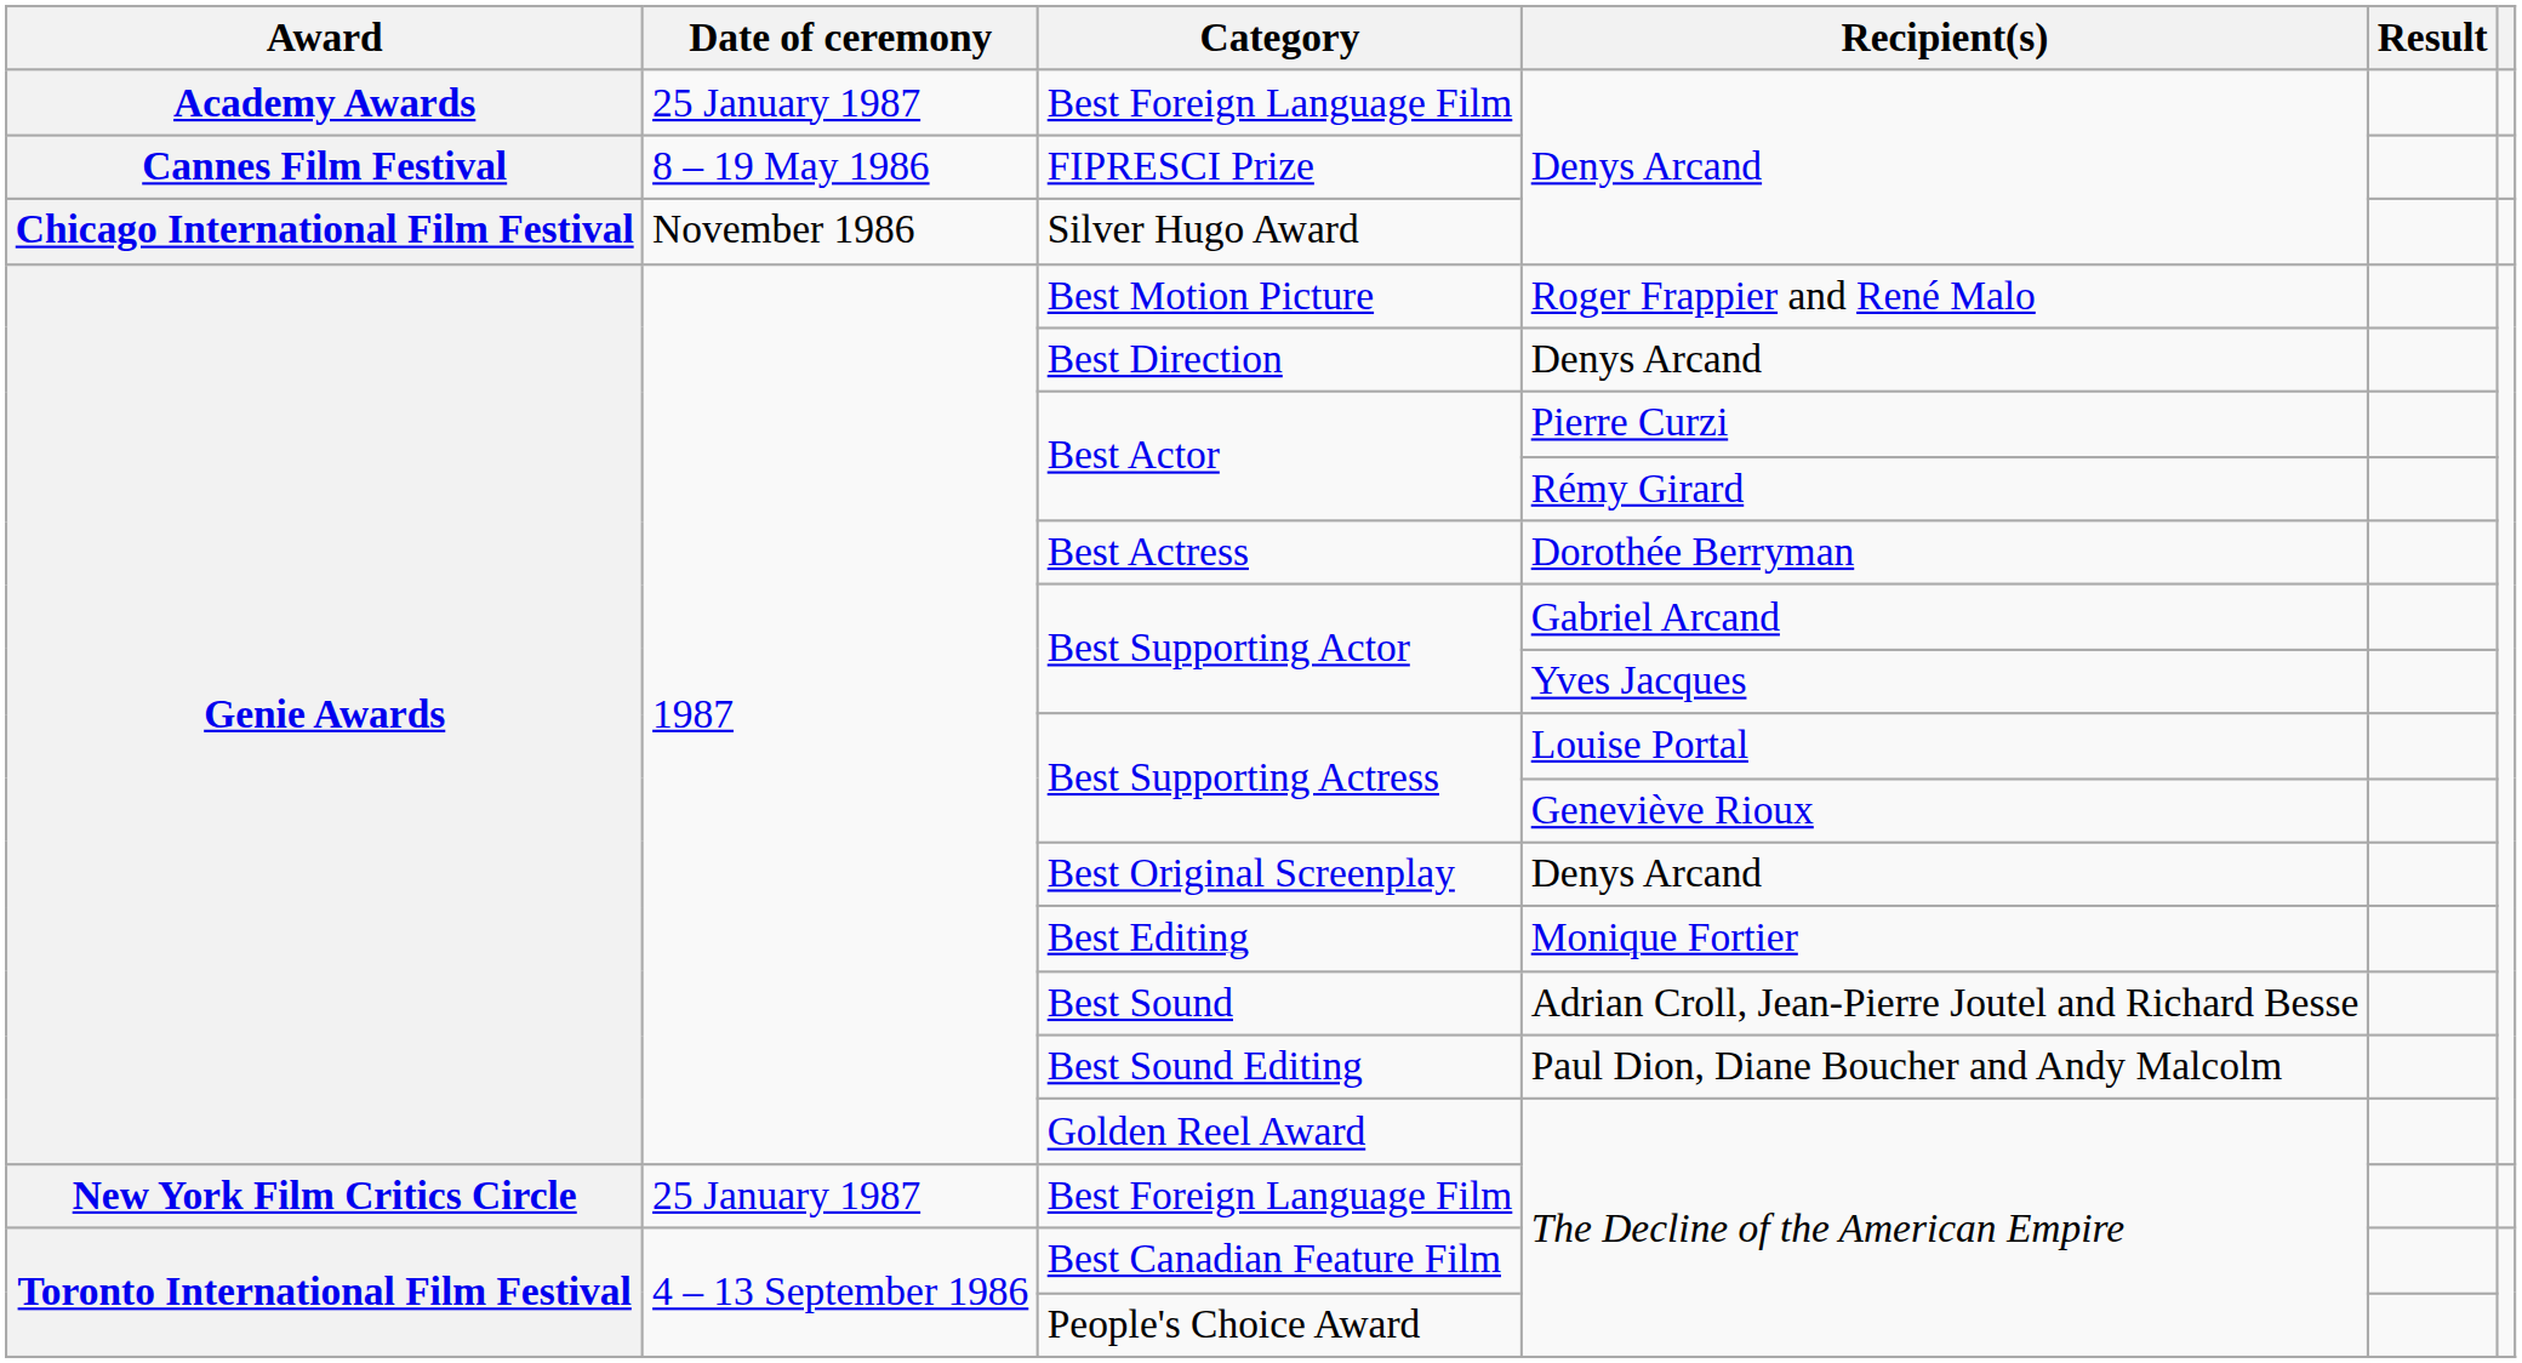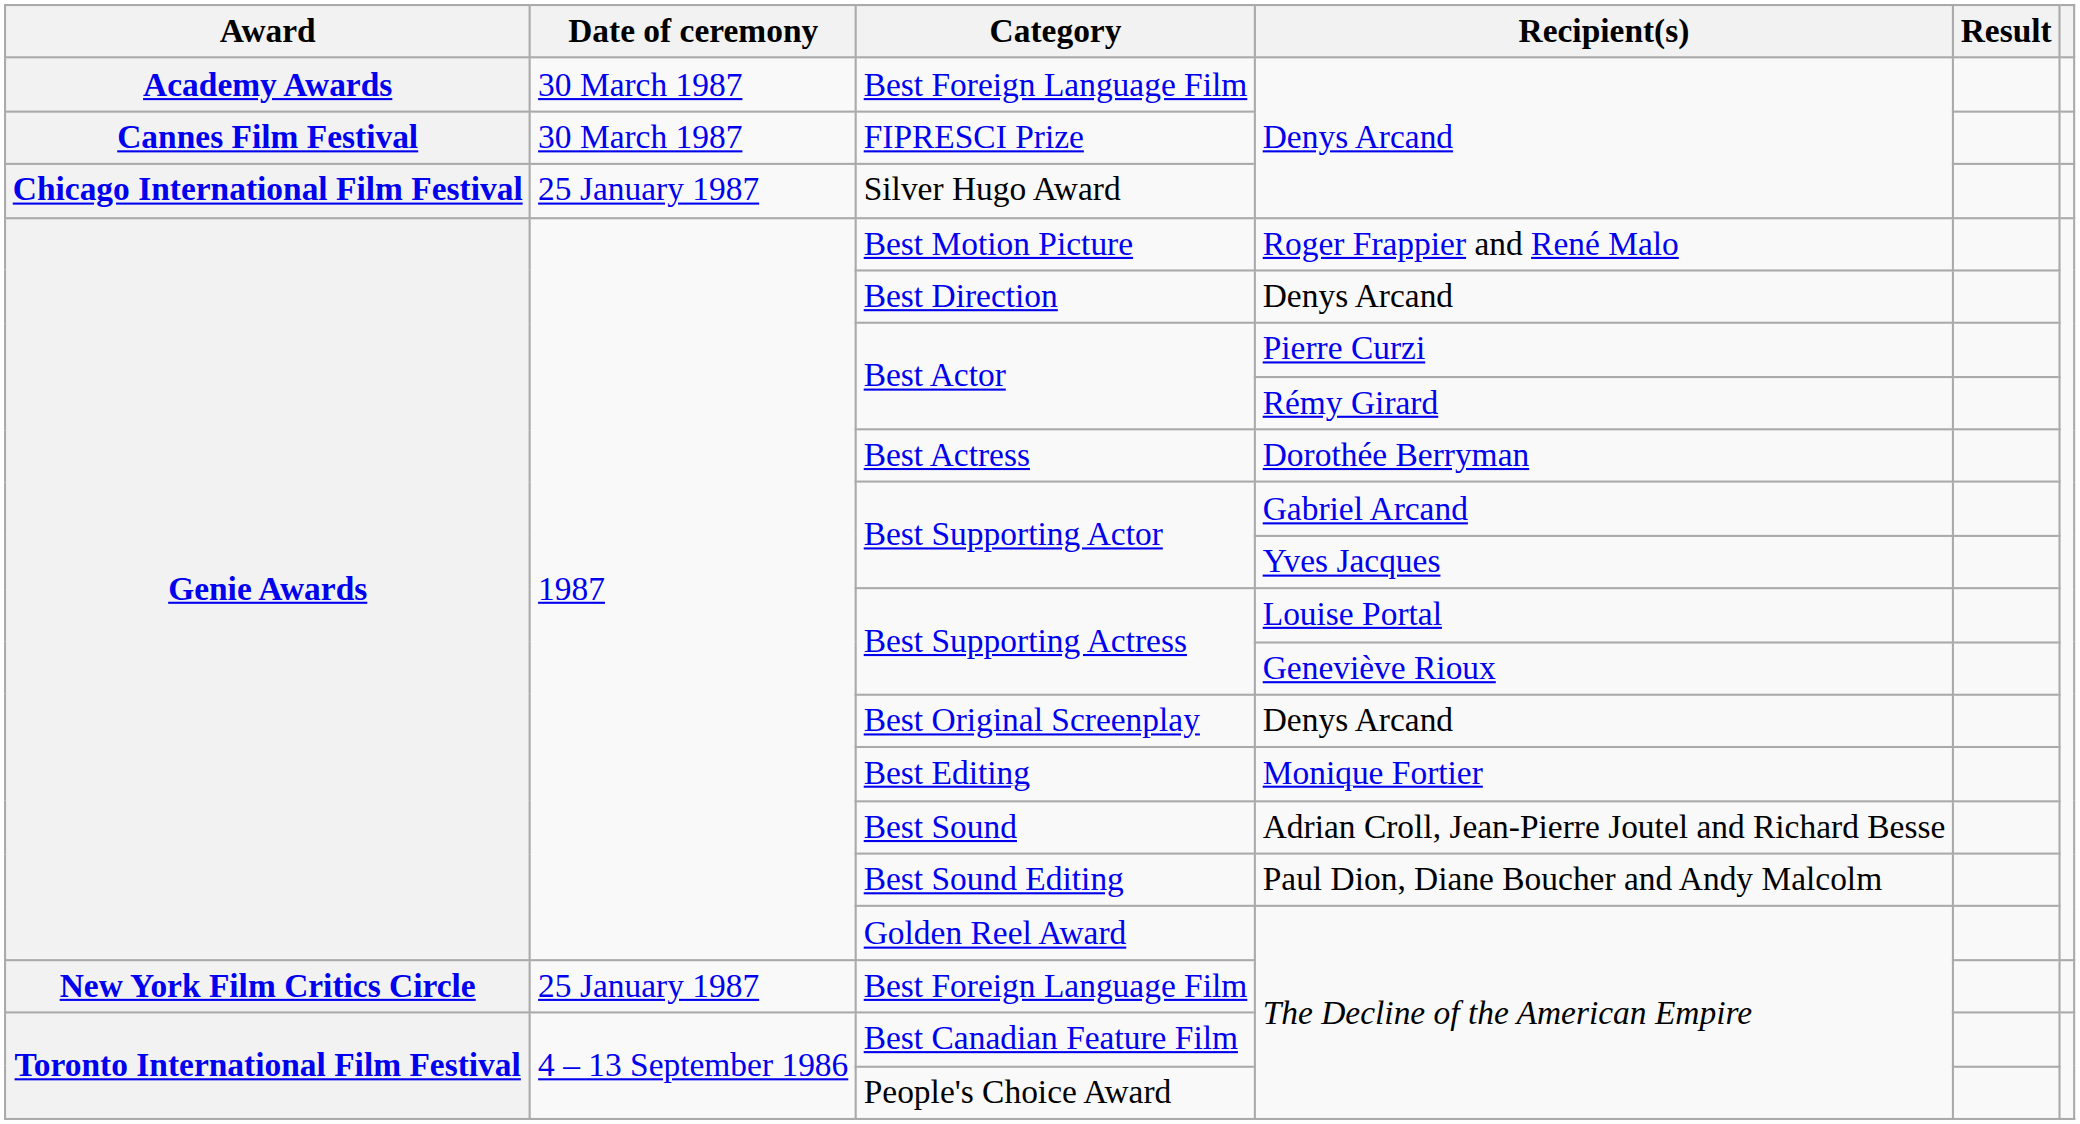Best Foreign Language Film / Denys Arcand | Date of ceremony: 25 January 1987 -> 30 March 1987
FIPRESCI Prize | Date of ceremony: 8 – 19 May 1986 -> 30 March 1987
Silver Hugo Award | Date of ceremony: November 1986 -> 25 January 1987
